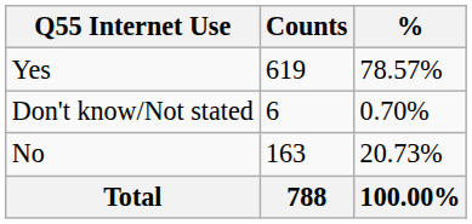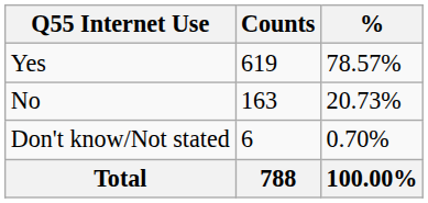rows swapped: No <-> Don't know/Not stated
